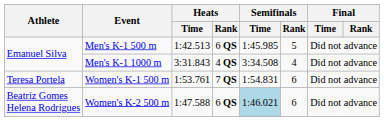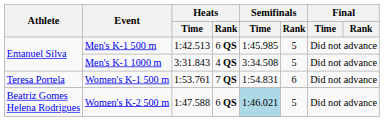Men's K-1 1000 m | Semifinals / Rank: 4 -> 5
Women's K-2 500 m | Semifinals / Rank: 6 -> 5
